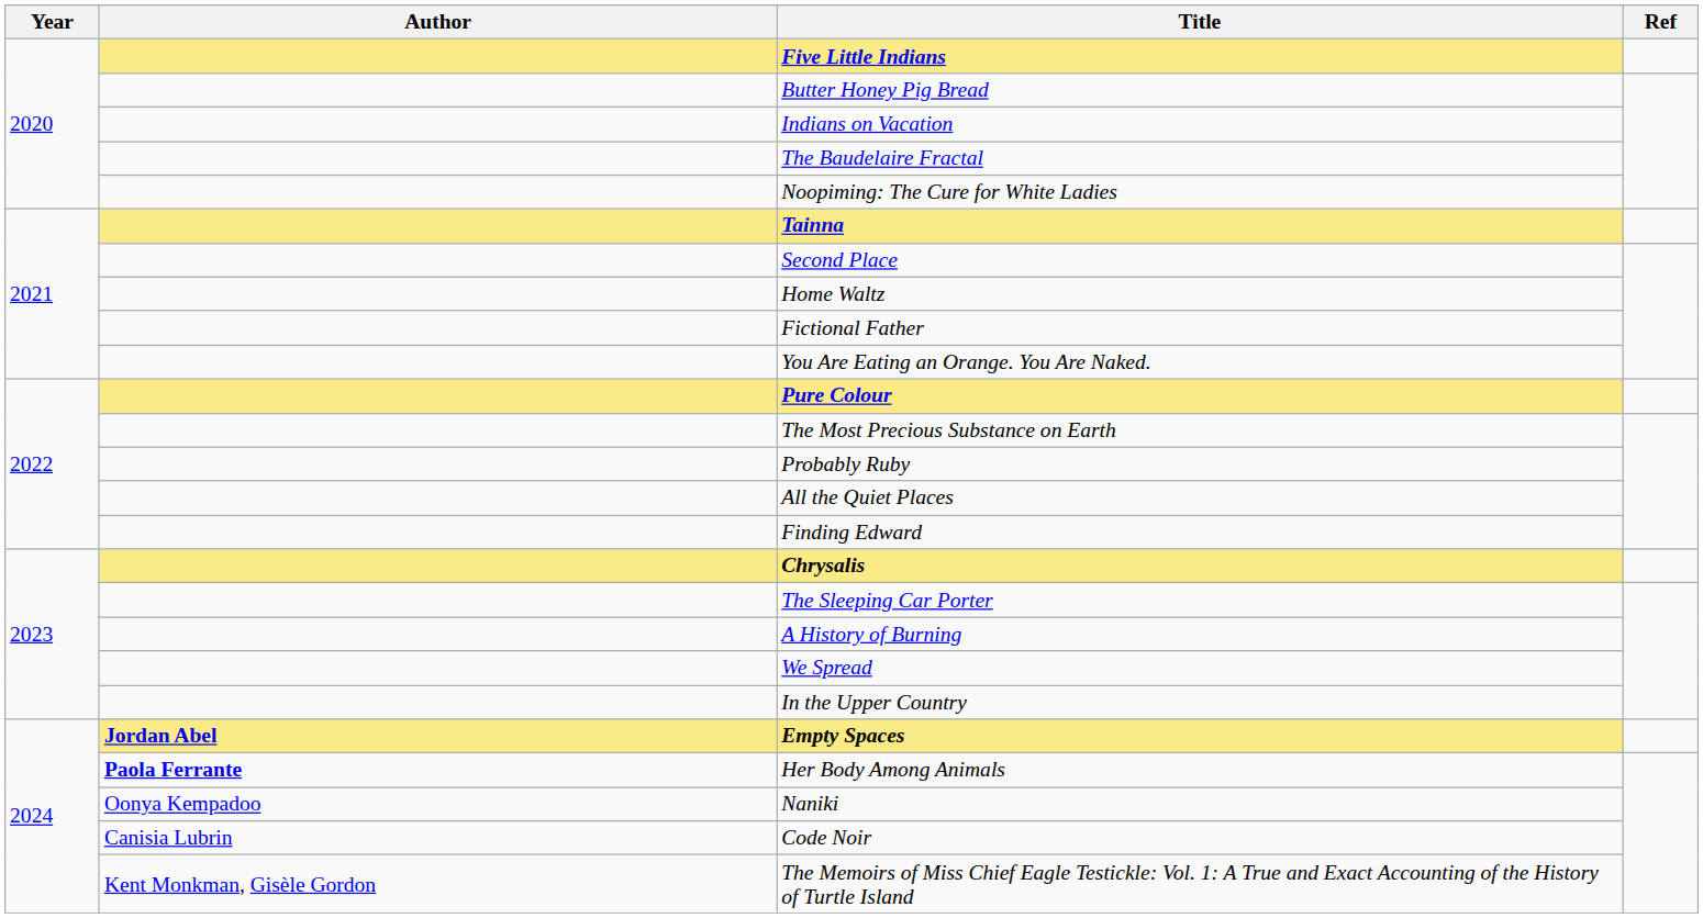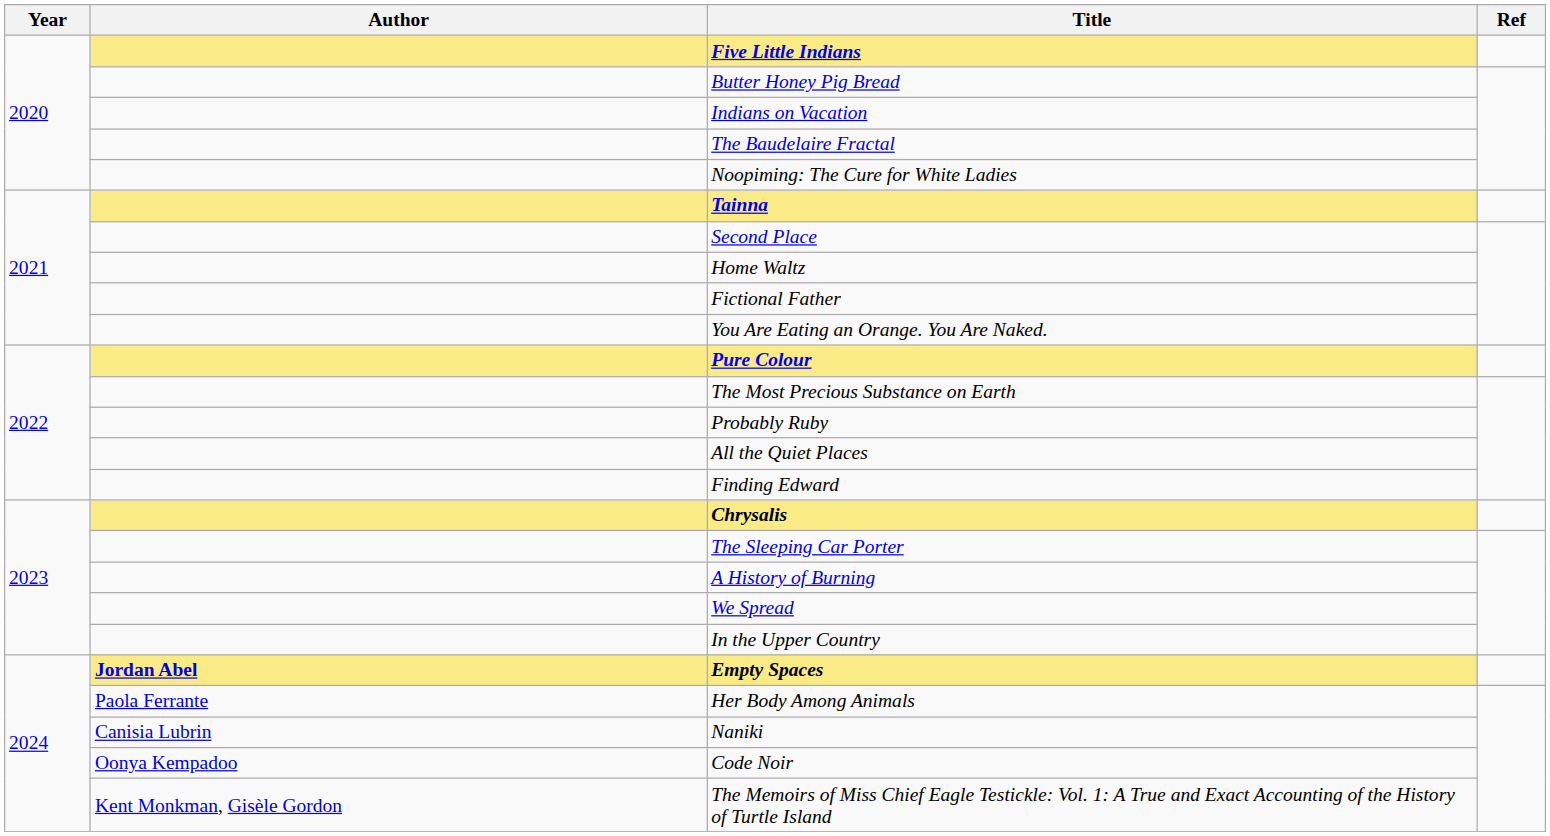Her Body Among Animals | Author: bold -> normal
Naniki | Author: Oonya Kempadoo -> Canisia Lubrin
Code Noir | Author: Canisia Lubrin -> Oonya Kempadoo
